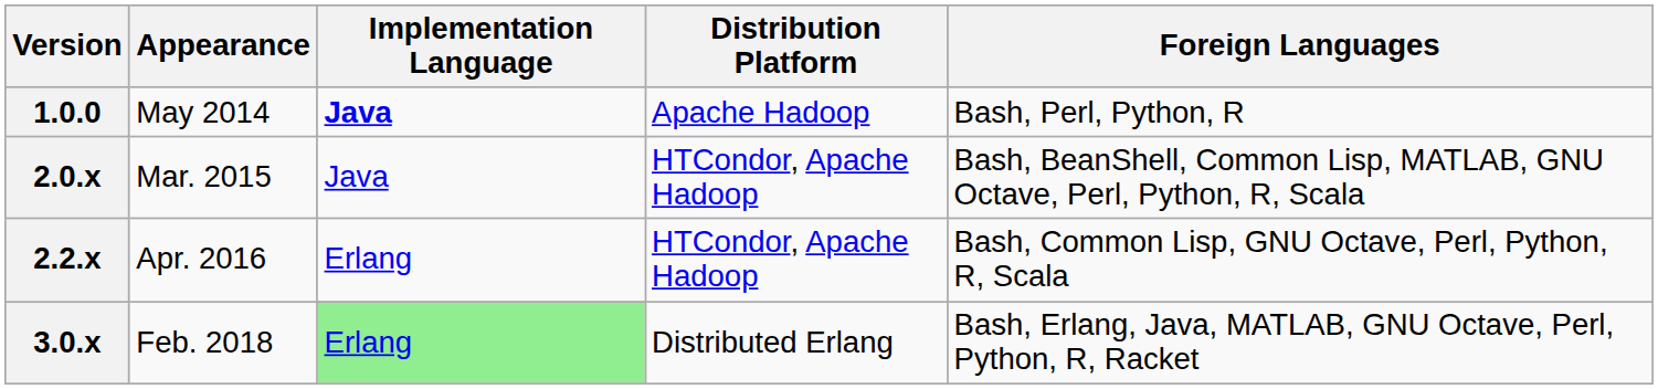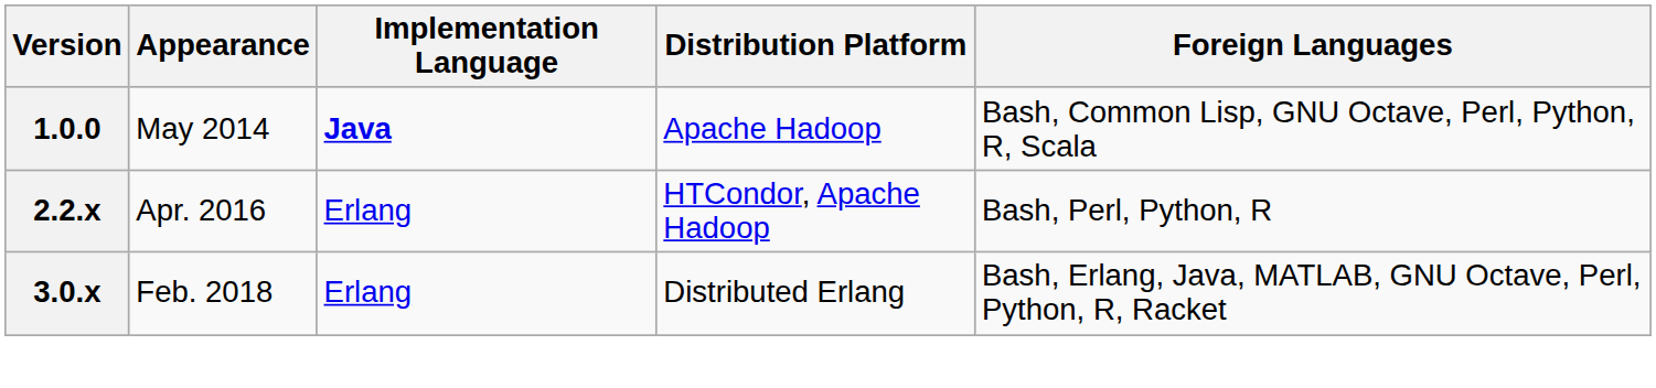1.0.0 | Foreign Languages: Bash, Perl, Python, R -> Bash, Common Lisp, GNU Octave, Perl, Python, R, Scala
- row: 2.0.x | Mar. 2015 | Java | HTCondor, Apache Hadoop | Bash, BeanShell, Common Lisp, MATLAB, GNU Octave, Perl, Python, R, Scala
2.2.x | Foreign Languages: Bash, Common Lisp, GNU Octave, Perl, Python, R, Scala -> Bash, Perl, Python, R
3.0.x | Implementation Language: lightgreen background -> no background
